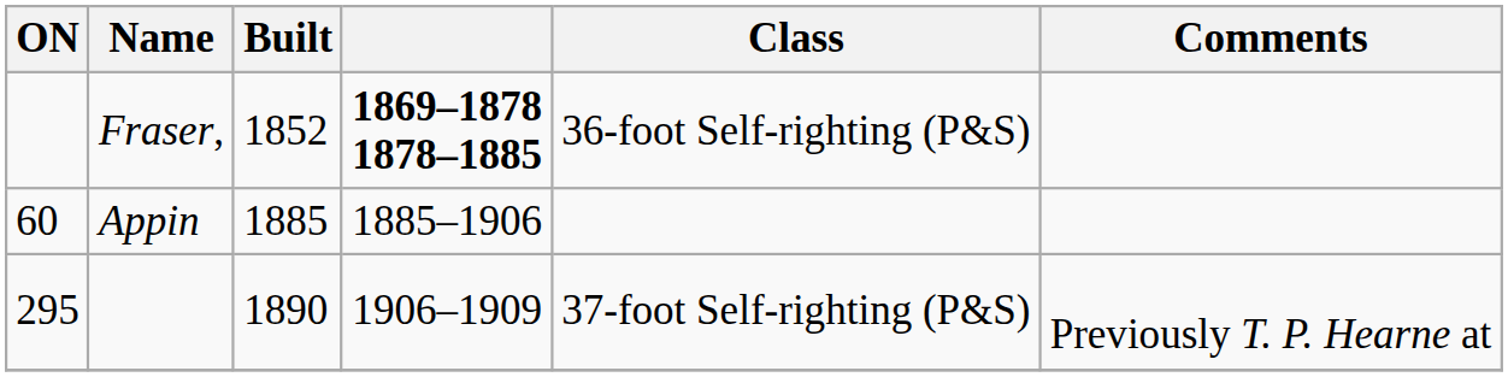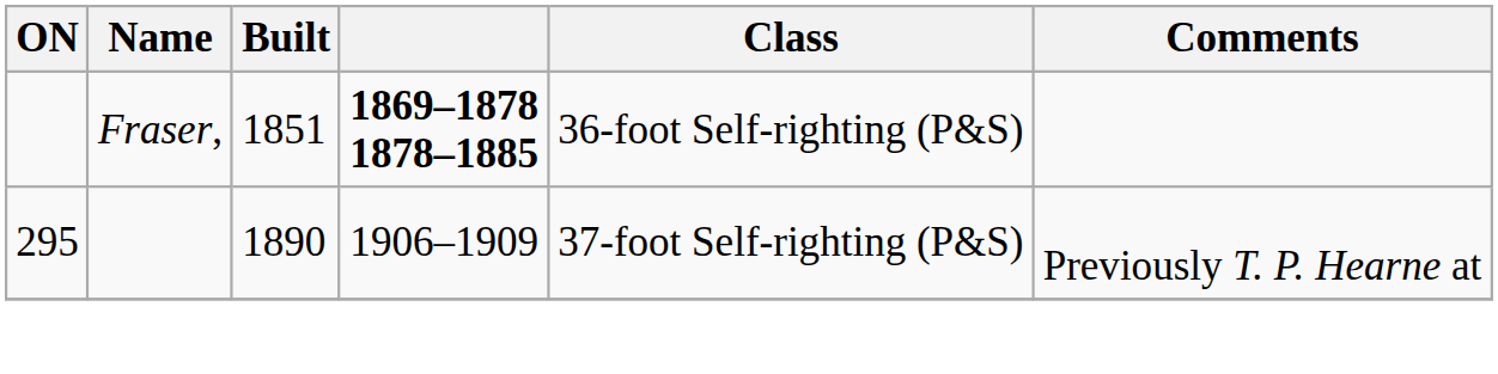Fraser, | Built: 1852 -> 1851
- row: 60 | Appin | 1885 | 1885–1906
